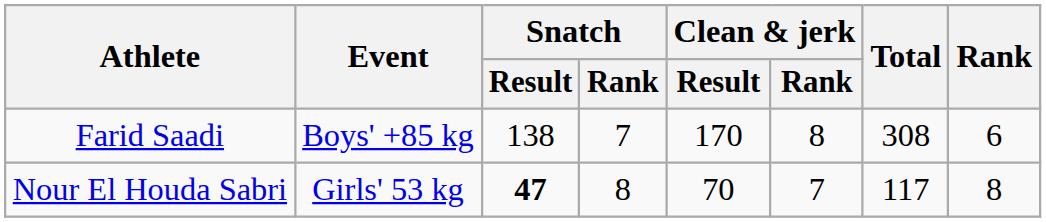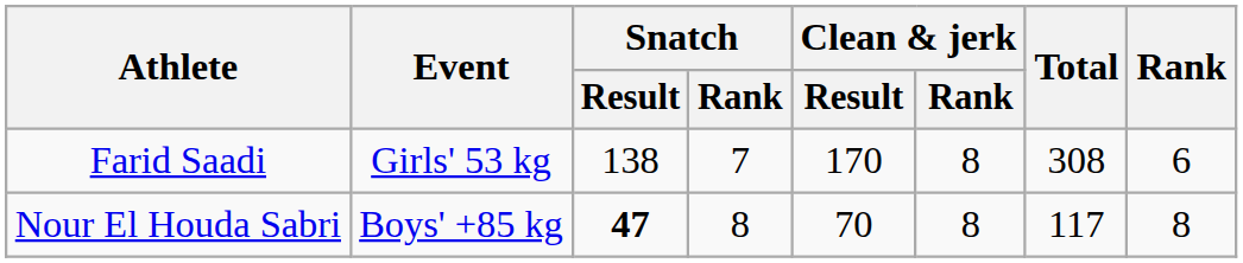Farid Saadi | Event: Boys' +85 kg -> Girls' 53 kg
Nour El Houda Sabri | Event: Girls' 53 kg -> Boys' +85 kg
Nour El Houda Sabri | Clean & jerk / Rank: 7 -> 8
